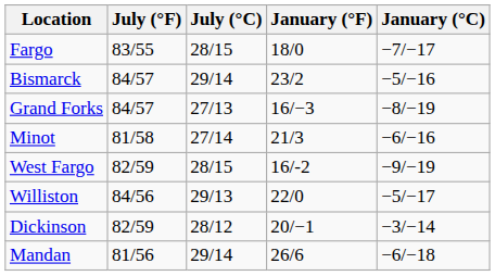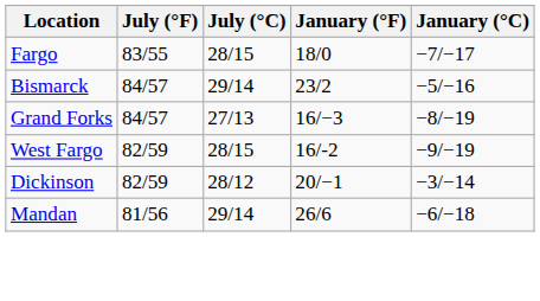- row: Minot | 81/58 | 27/14 | 21/3 | −6/−16
- row: Williston | 84/56 | 29/13 | 22/0 | −5/−17
